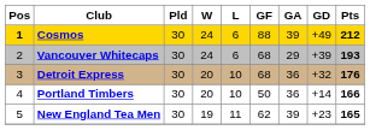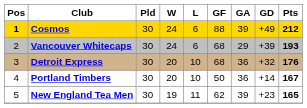Portland Timbers | Pts: 166 -> 167
